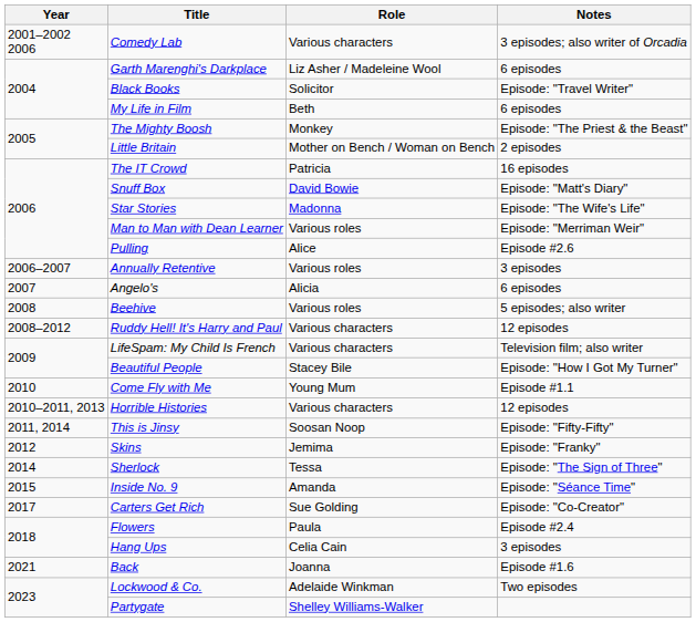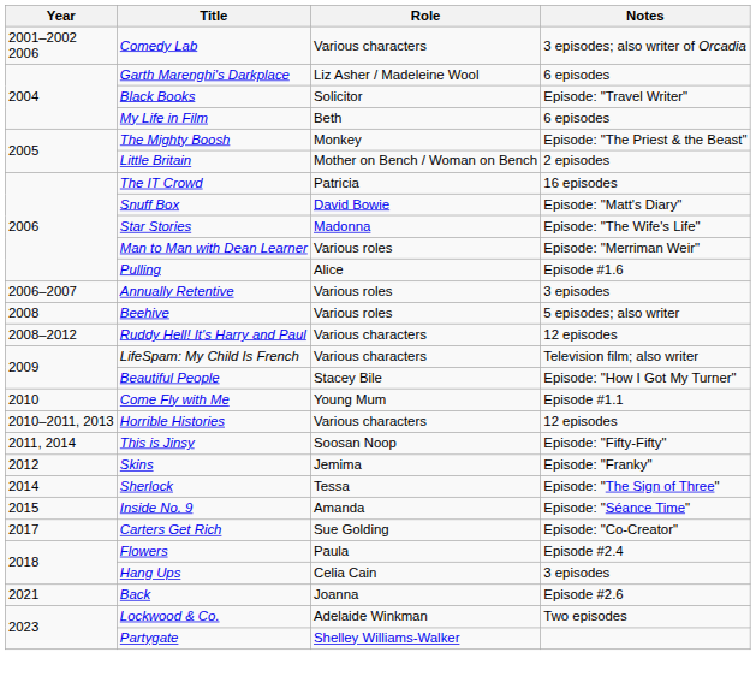Pulling | Notes: Episode #2.6 -> Episode #1.6
- row: 2007 | Angelo's | Alicia | 6 episodes
Back | Notes: Episode #1.6 -> Episode #2.6
